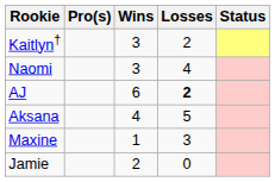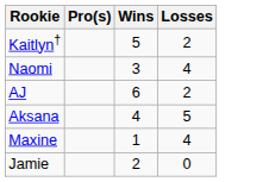- column: Status
Kaitlyn† | Wins: 3 -> 5
AJ | Losses: bold -> normal
Maxine | Losses: 3 -> 4
